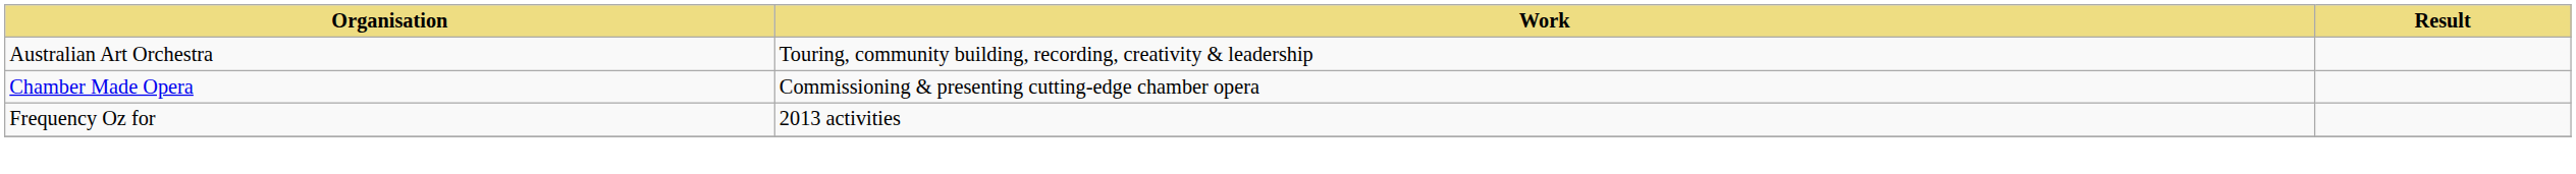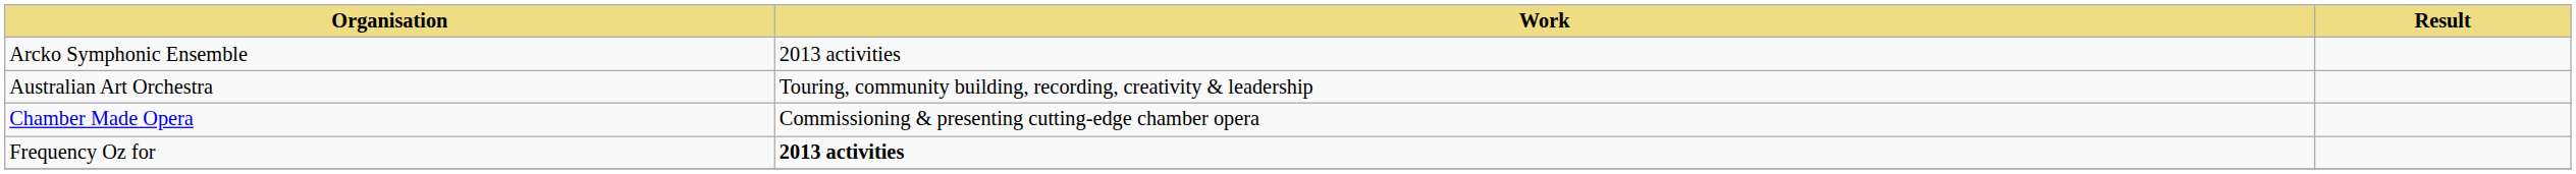+ row: Arcko Symphonic Ensemble | 2013 activities
Frequency Oz for | Work: normal -> bold
